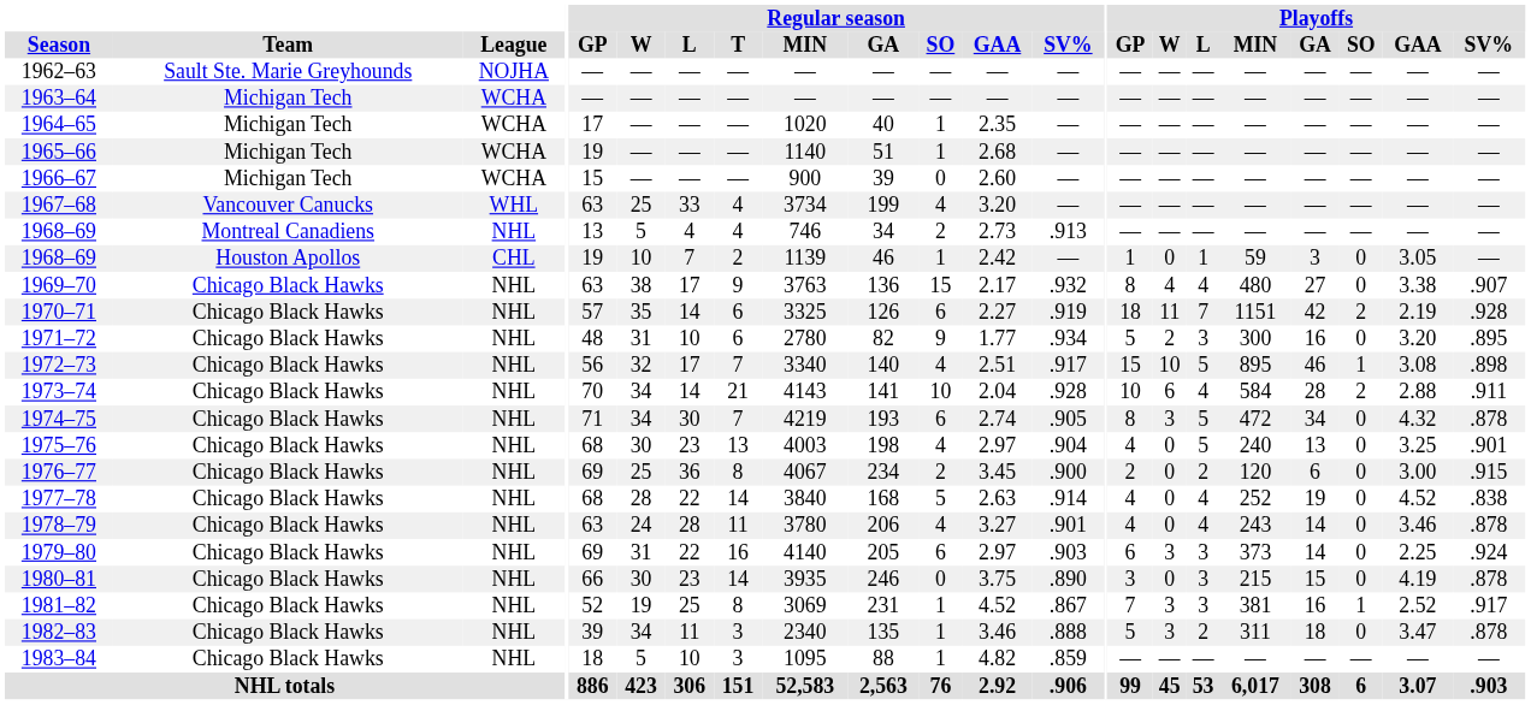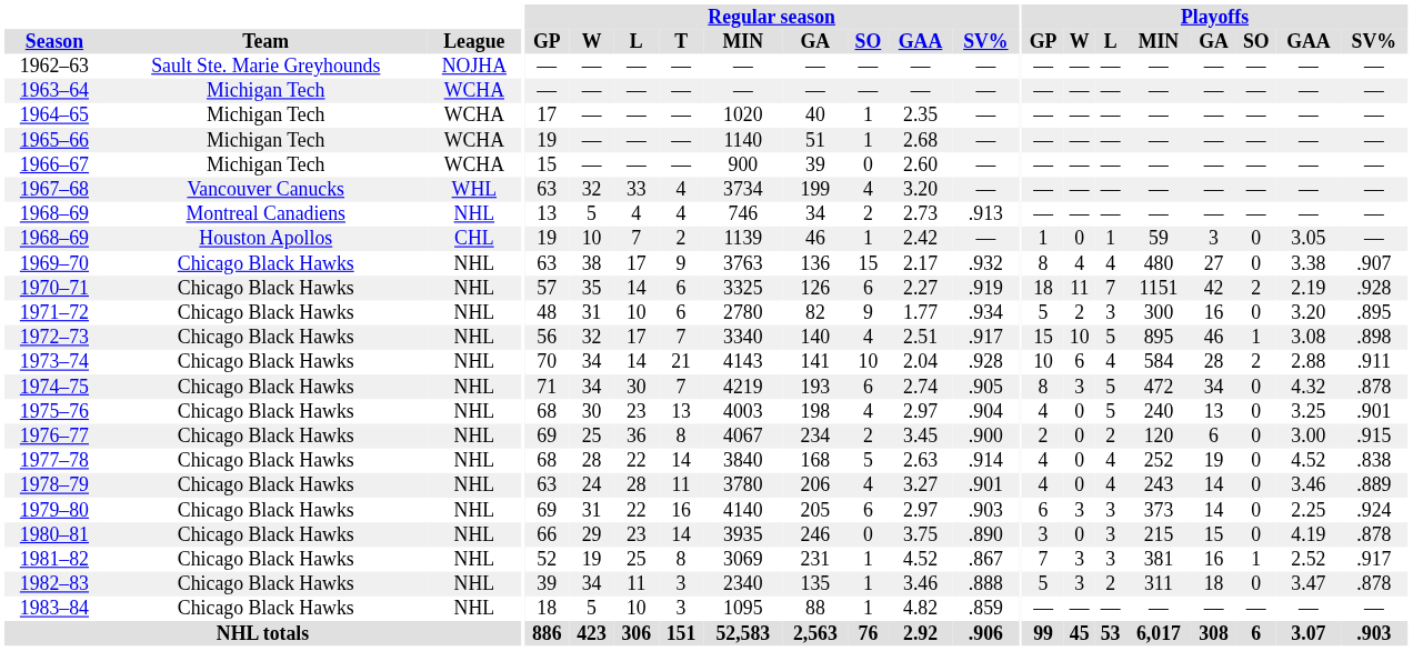1967–68 | Regular season / W: 25 -> 32
1978–79 | Playoffs / SV%: .878 -> .889
1980–81 | Regular season / W: 30 -> 29
